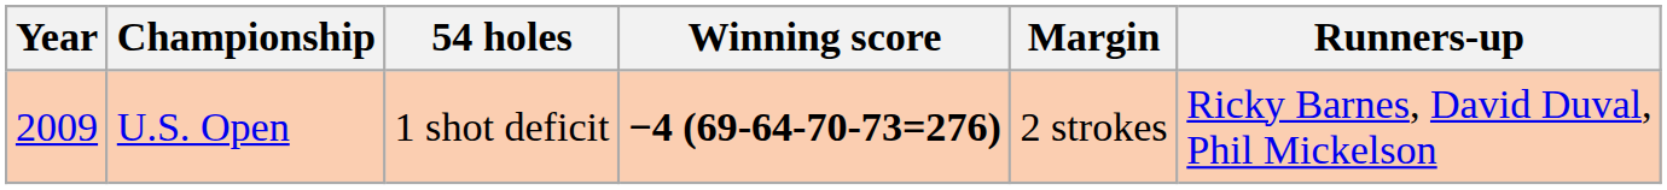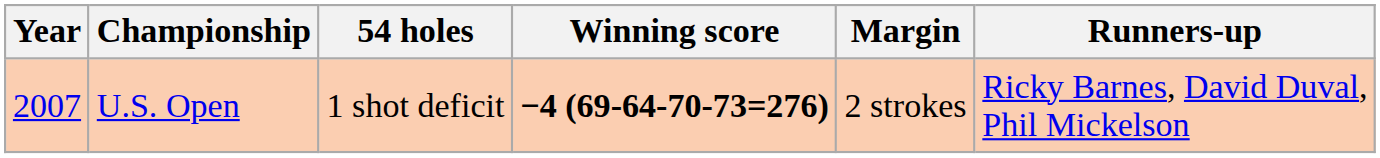U.S. Open | Year: 2009 -> 2007
